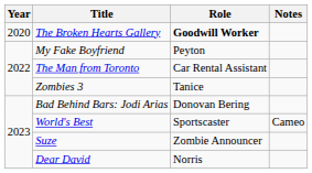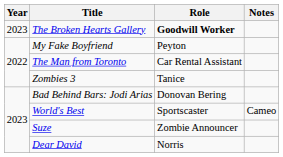The Broken Hearts Gallery | Year: 2020 -> 2023
